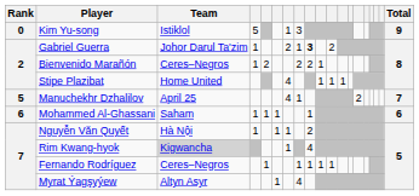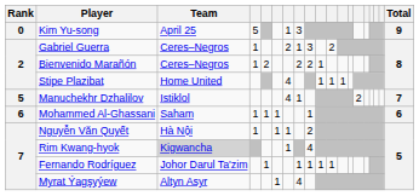Kim Yu-song | Team: Istiklol -> April 25
Gabriel Guerra | Team: Johor Darul Ta'zim -> Ceres–Negros
Gabriel Guerra | column 9: bold -> normal
Manuchekhr Dzhalilov | Team: April 25 -> Istiklol
Fernando Rodríguez | Team: Ceres–Negros -> Johor Darul Ta'zim
